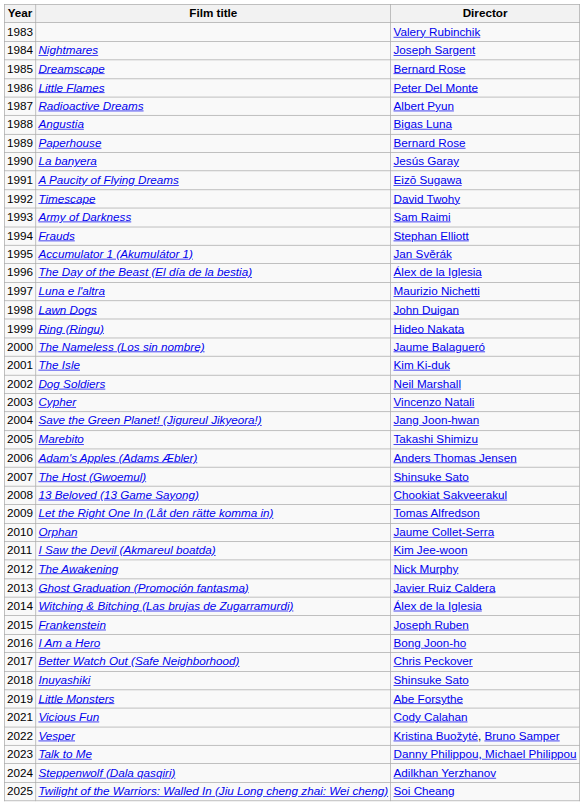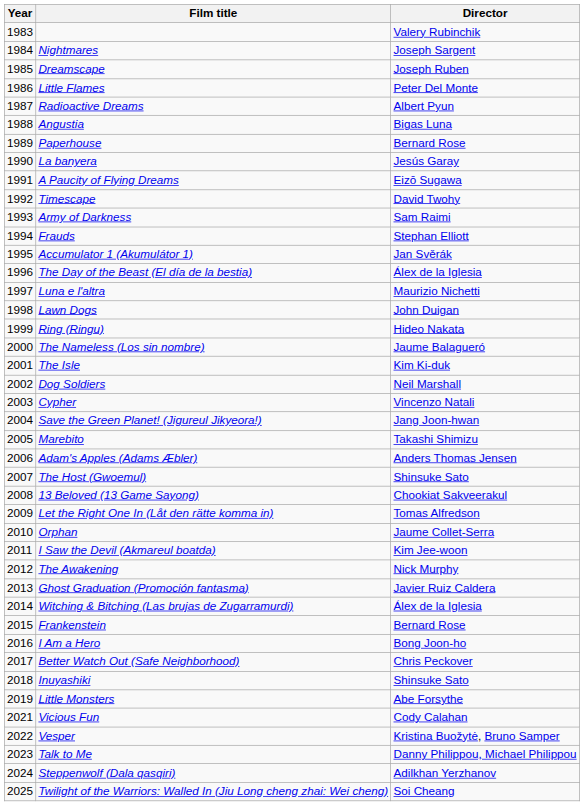Dreamscape | Director: Bernard Rose -> Joseph Ruben
Frankenstein | Director: Joseph Ruben -> Bernard Rose
